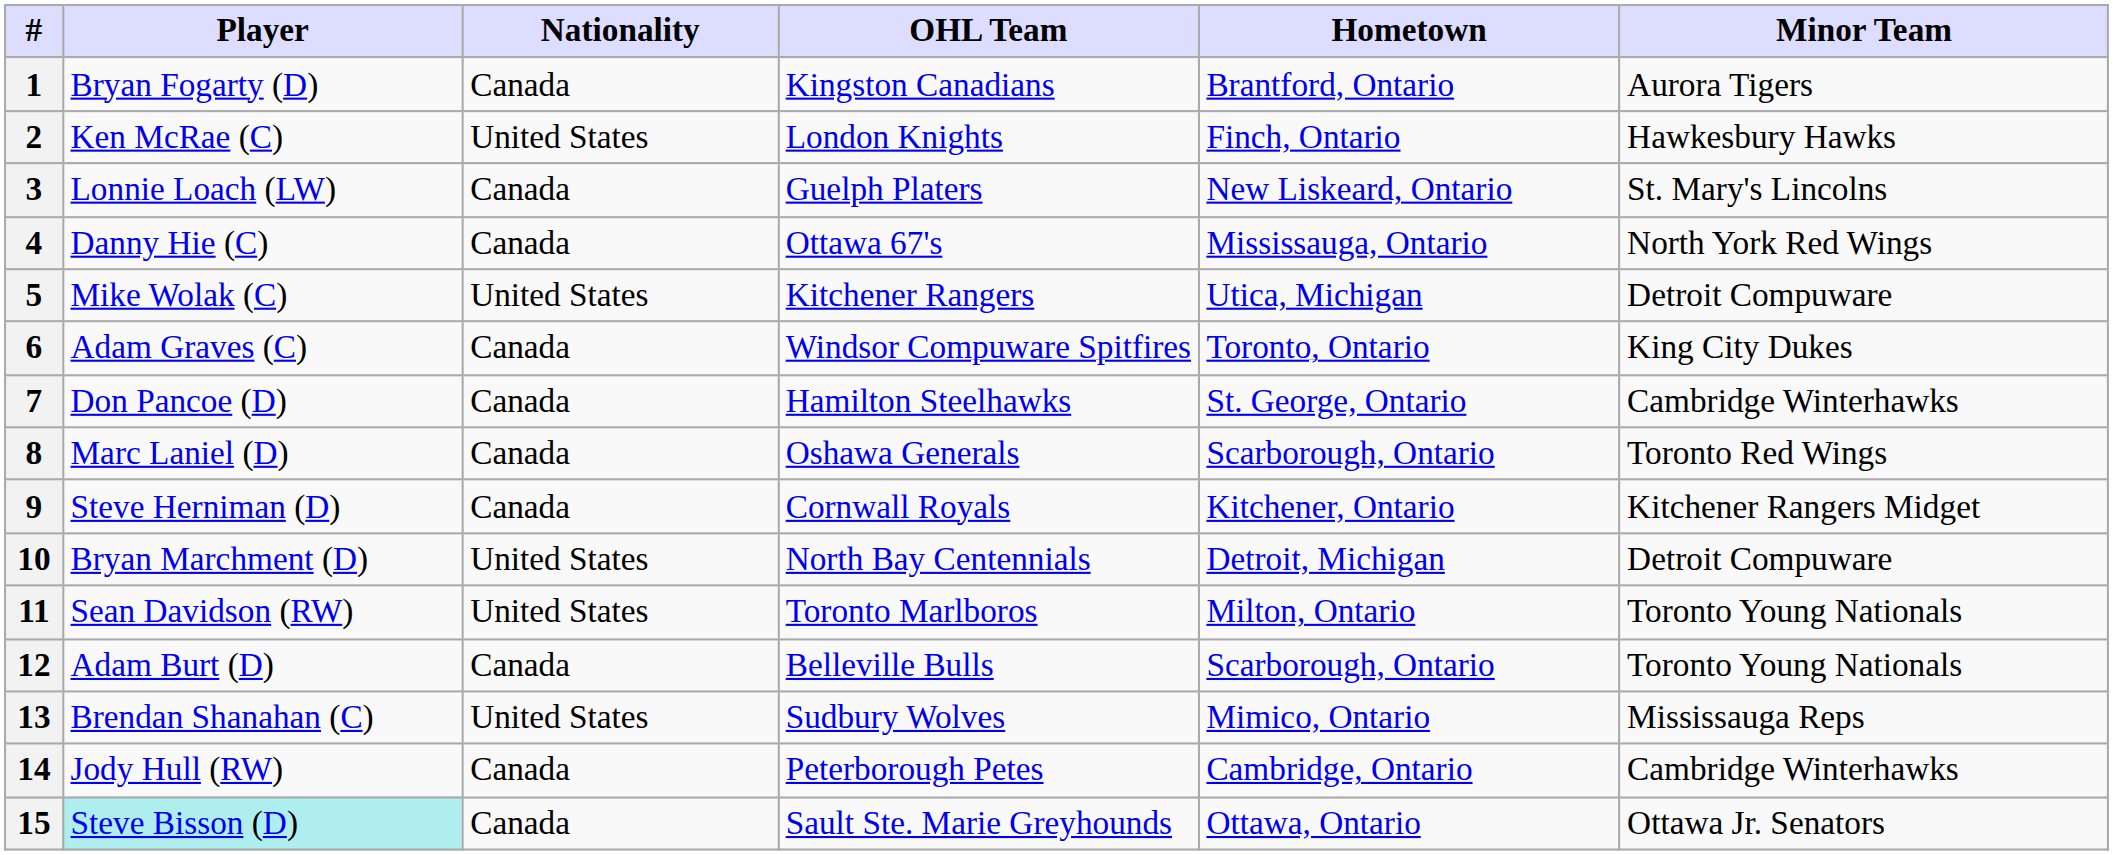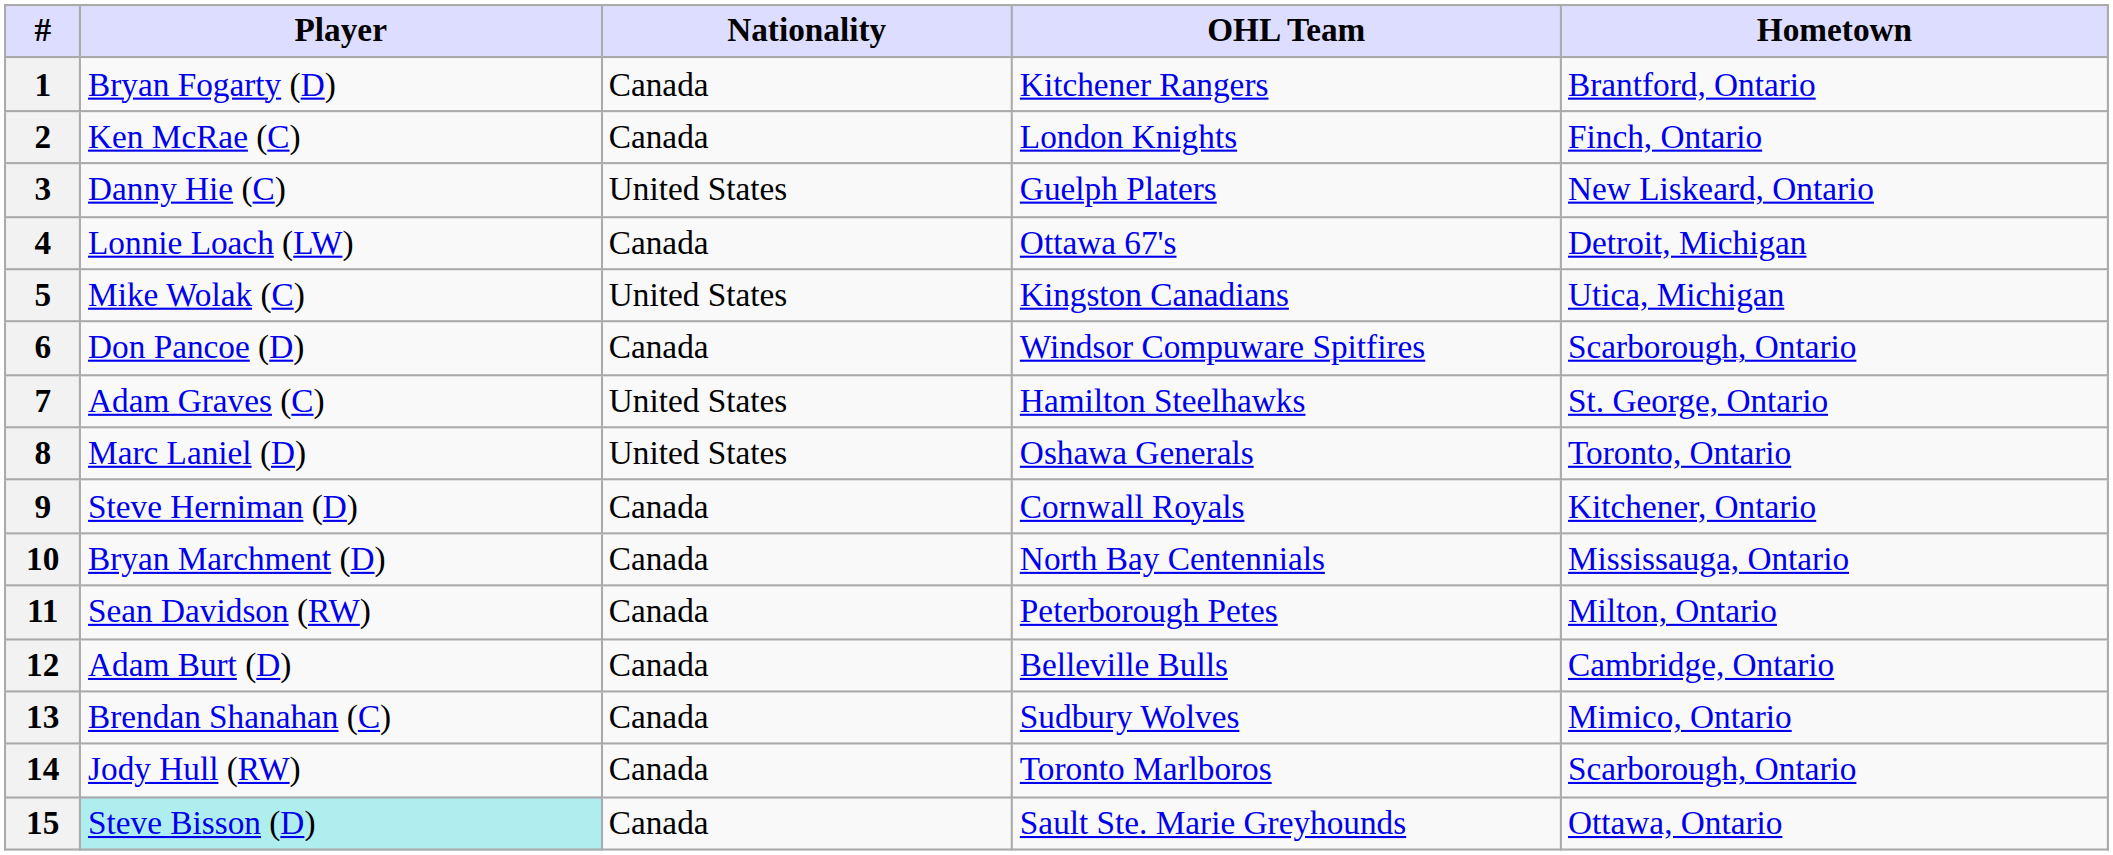- column: Minor Team | Aurora Tigers | Hawkesbury Hawks | St. Mary's Lincolns | North York Red Wings | Detroit Compuware | King City Dukes | Cambridge Winterhawks | Toronto Red Wings | Kitchener Rangers Midget | Detroit Compuware | Toronto Young Nationals | Toronto Young Nationals | Mississauga Reps | Cambridge Winterhawks | Ottawa Jr. Senators
1 | OHL Team: Kingston Canadians -> Kitchener Rangers
2 | Nationality: United States -> Canada
3 | Player: Lonnie Loach (LW) -> Danny Hie (C)
3 | Nationality: Canada -> United States
4 | Player: Danny Hie (C) -> Lonnie Loach (LW)
4 | Hometown: Mississauga, Ontario -> Detroit, Michigan
5 | OHL Team: Kitchener Rangers -> Kingston Canadians
6 | Player: Adam Graves (C) -> Don Pancoe (D)
6 | Hometown: Toronto, Ontario -> Scarborough, Ontario
7 | Player: Don Pancoe (D) -> Adam Graves (C)
7 | Nationality: Canada -> United States
8 | Nationality: Canada -> United States
8 | Hometown: Scarborough, Ontario -> Toronto, Ontario
10 | Nationality: United States -> Canada
10 | Hometown: Detroit, Michigan -> Mississauga, Ontario
11 | Nationality: United States -> Canada
11 | OHL Team: Toronto Marlboros -> Peterborough Petes
12 | Hometown: Scarborough, Ontario -> Cambridge, Ontario
13 | Nationality: United States -> Canada
14 | OHL Team: Peterborough Petes -> Toronto Marlboros
14 | Hometown: Cambridge, Ontario -> Scarborough, Ontario
